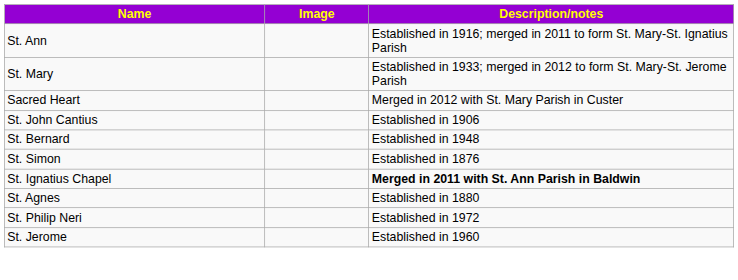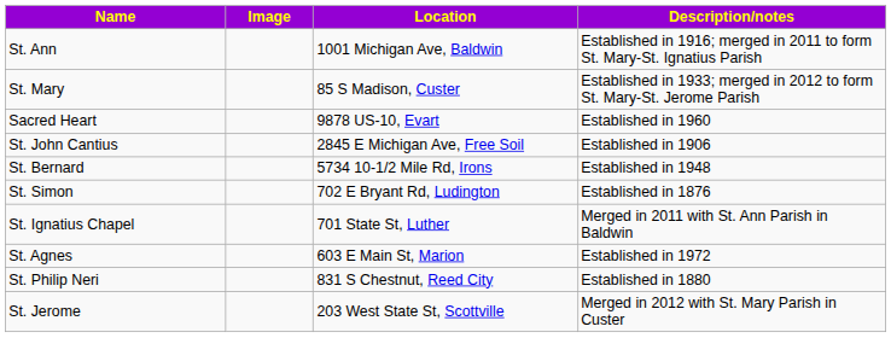+ column: Location | 1001 Michigan Ave, Baldwin | 85 S Madison, Custer | 9878 US-10, Evart | 2845 E Michigan Ave, Free Soil | 5734 10-1/2 Mile Rd, Irons | 702 E Bryant Rd, Ludington | 701 State St, Luther | 603 E Main St, Marion | 831 S Chestnut, Reed City | 203 West State St, Scottville
Sacred Heart | Description/notes: Merged in 2012 with St. Mary Parish in Custer -> Established in 1960
St. Ignatius Chapel | Description/notes: bold -> normal
St. Agnes | Description/notes: Established in 1880 -> Established in 1972
St. Philip Neri | Description/notes: Established in 1972 -> Established in 1880
St. Jerome | Description/notes: Established in 1960 -> Merged in 2012 with St. Mary Parish in Custer
